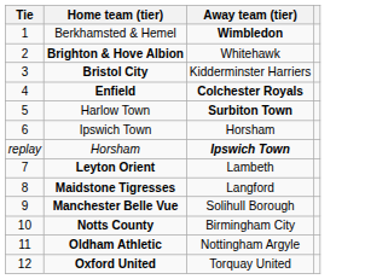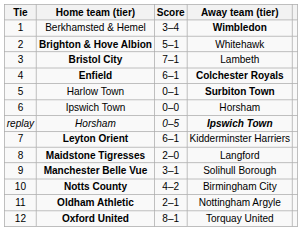+ column: Score | 3–4 | 5–1 | 7–1 | 6–1 | 0–1 | 0–0 | 0–5 | 6–1 | 2–0 | 3–1 | 4–2 | 2–1 | 8–1
Bristol City | Away team (tier): Kidderminster Harriers -> Lambeth
Leyton Orient | Away team (tier): Lambeth -> Kidderminster Harriers
